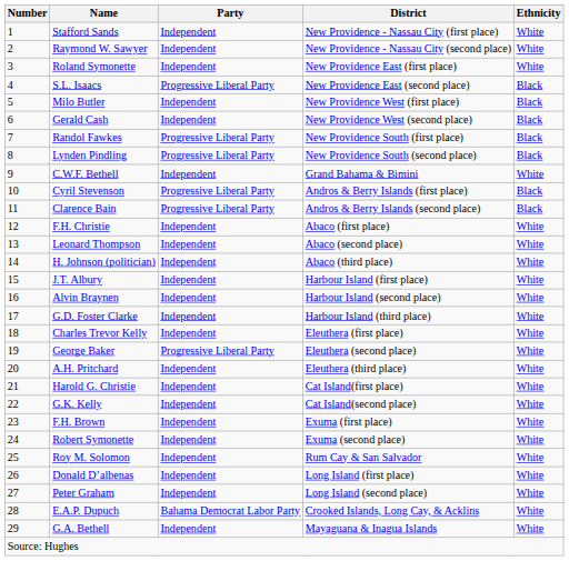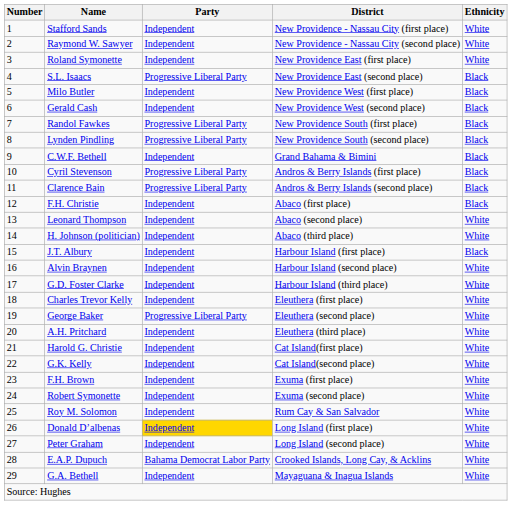C.W.F. Bethell | Ethnicity: White -> Black
F.H. Christie | Ethnicity: White -> Black
J.T. Albury | Ethnicity: White -> Black
Donald D’albenas | Party: no background -> gold background
